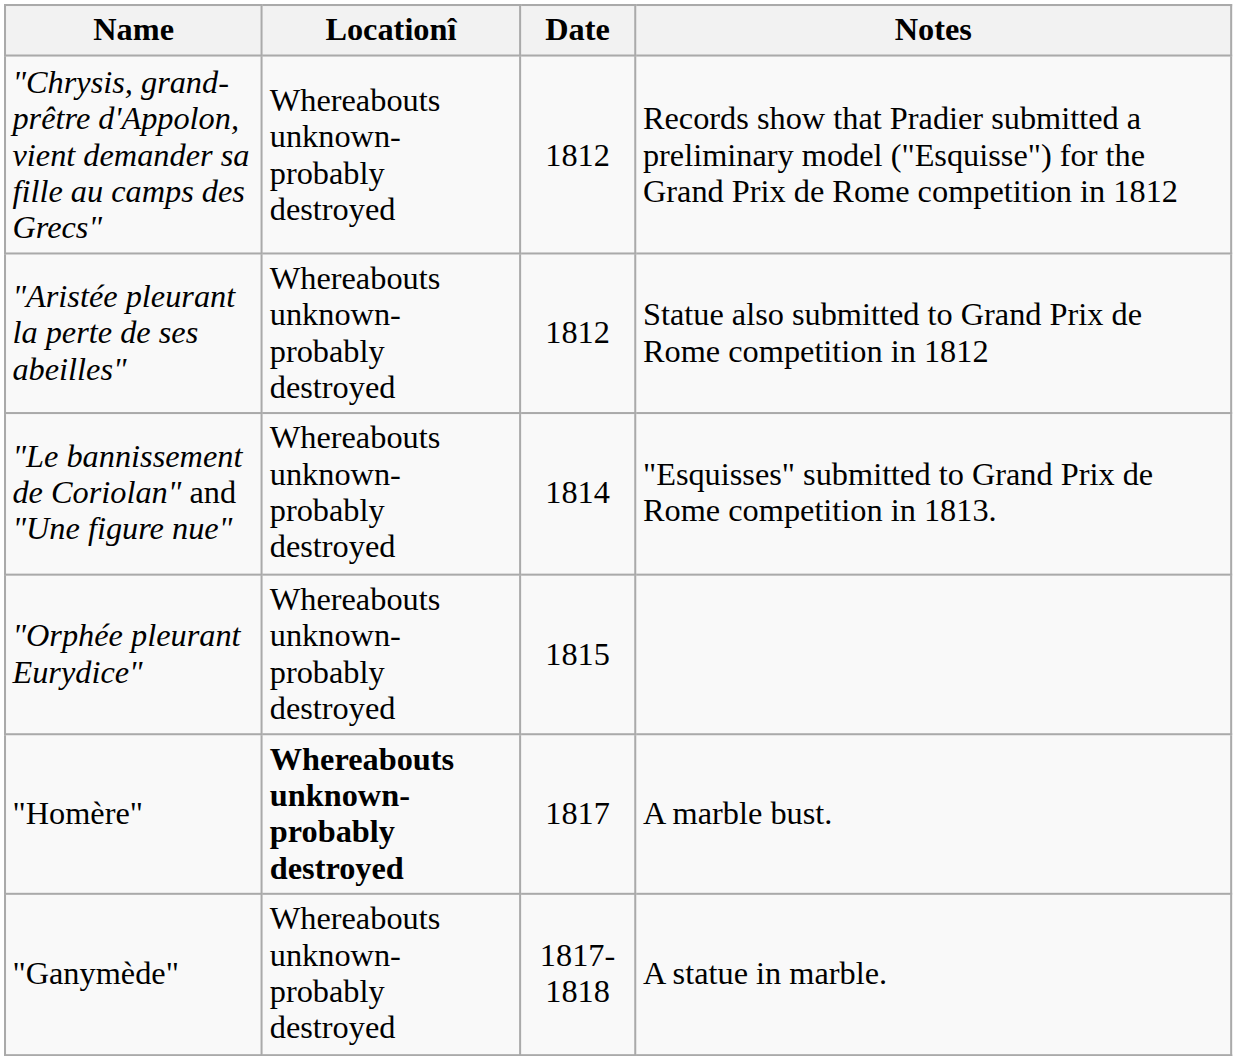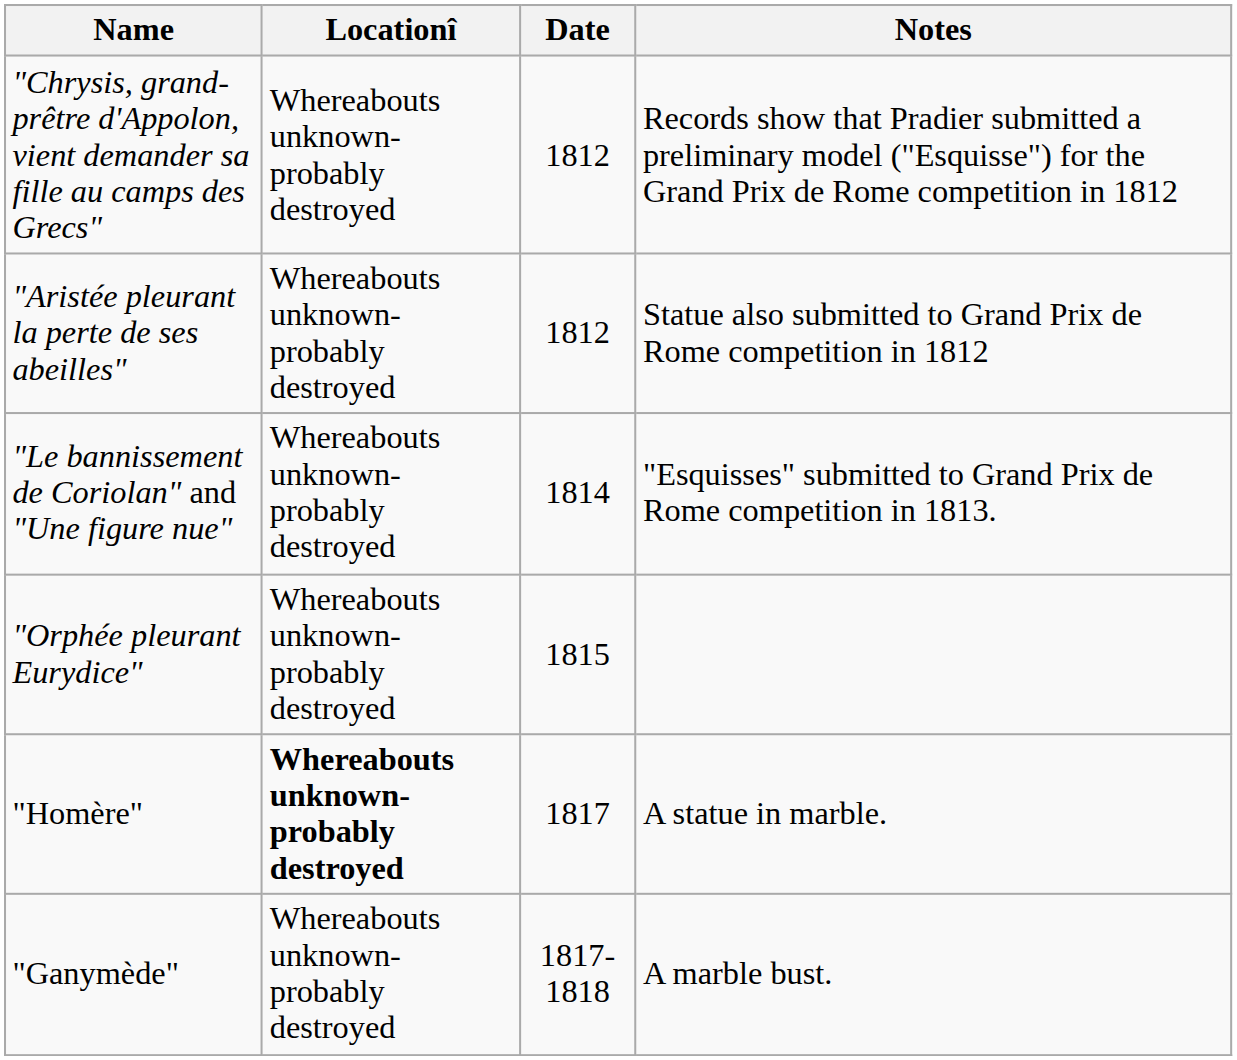"Homère" | Notes: A marble bust. -> A statue in marble.
"Ganymède" | Notes: A statue in marble. -> A marble bust.
